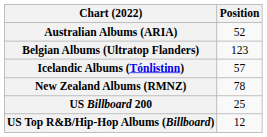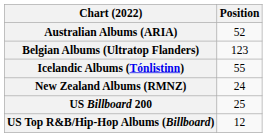Icelandic Albums (Tónlistinn) | Position: 57 -> 55
New Zealand Albums (RMNZ) | Position: 78 -> 24
